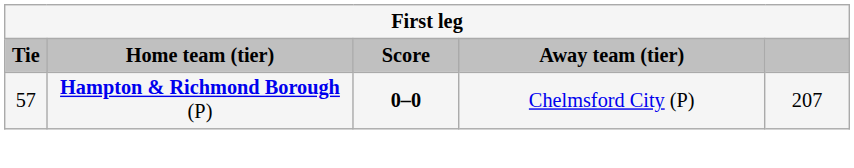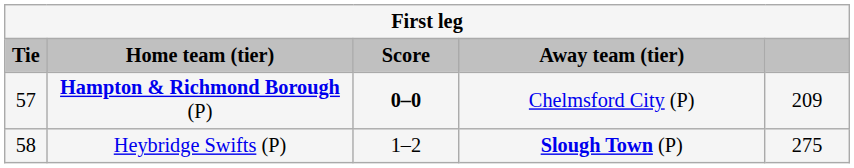Hampton & Richmond Borough (P) | column 5: 207 -> 209
+ row: 58 | Heybridge Swifts (P) | 1–2 | Slough Town (P) | 275
